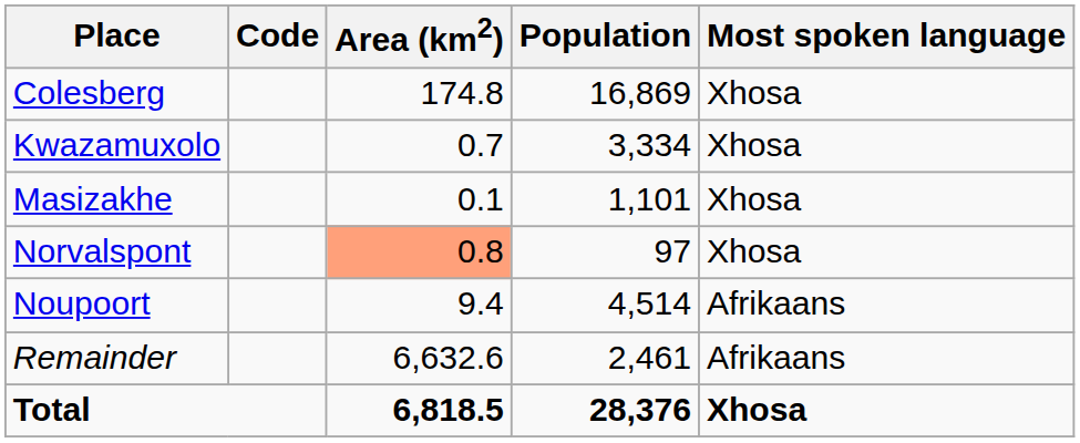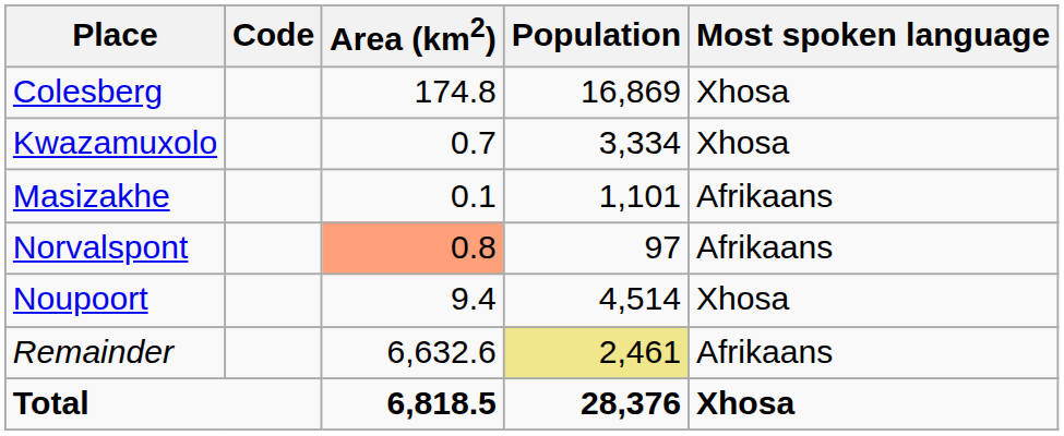Masizakhe | Most spoken language: Xhosa -> Afrikaans
Norvalspont | Most spoken language: Xhosa -> Afrikaans
Noupoort | Most spoken language: Afrikaans -> Xhosa
Remainder | Population: no background -> khaki background
